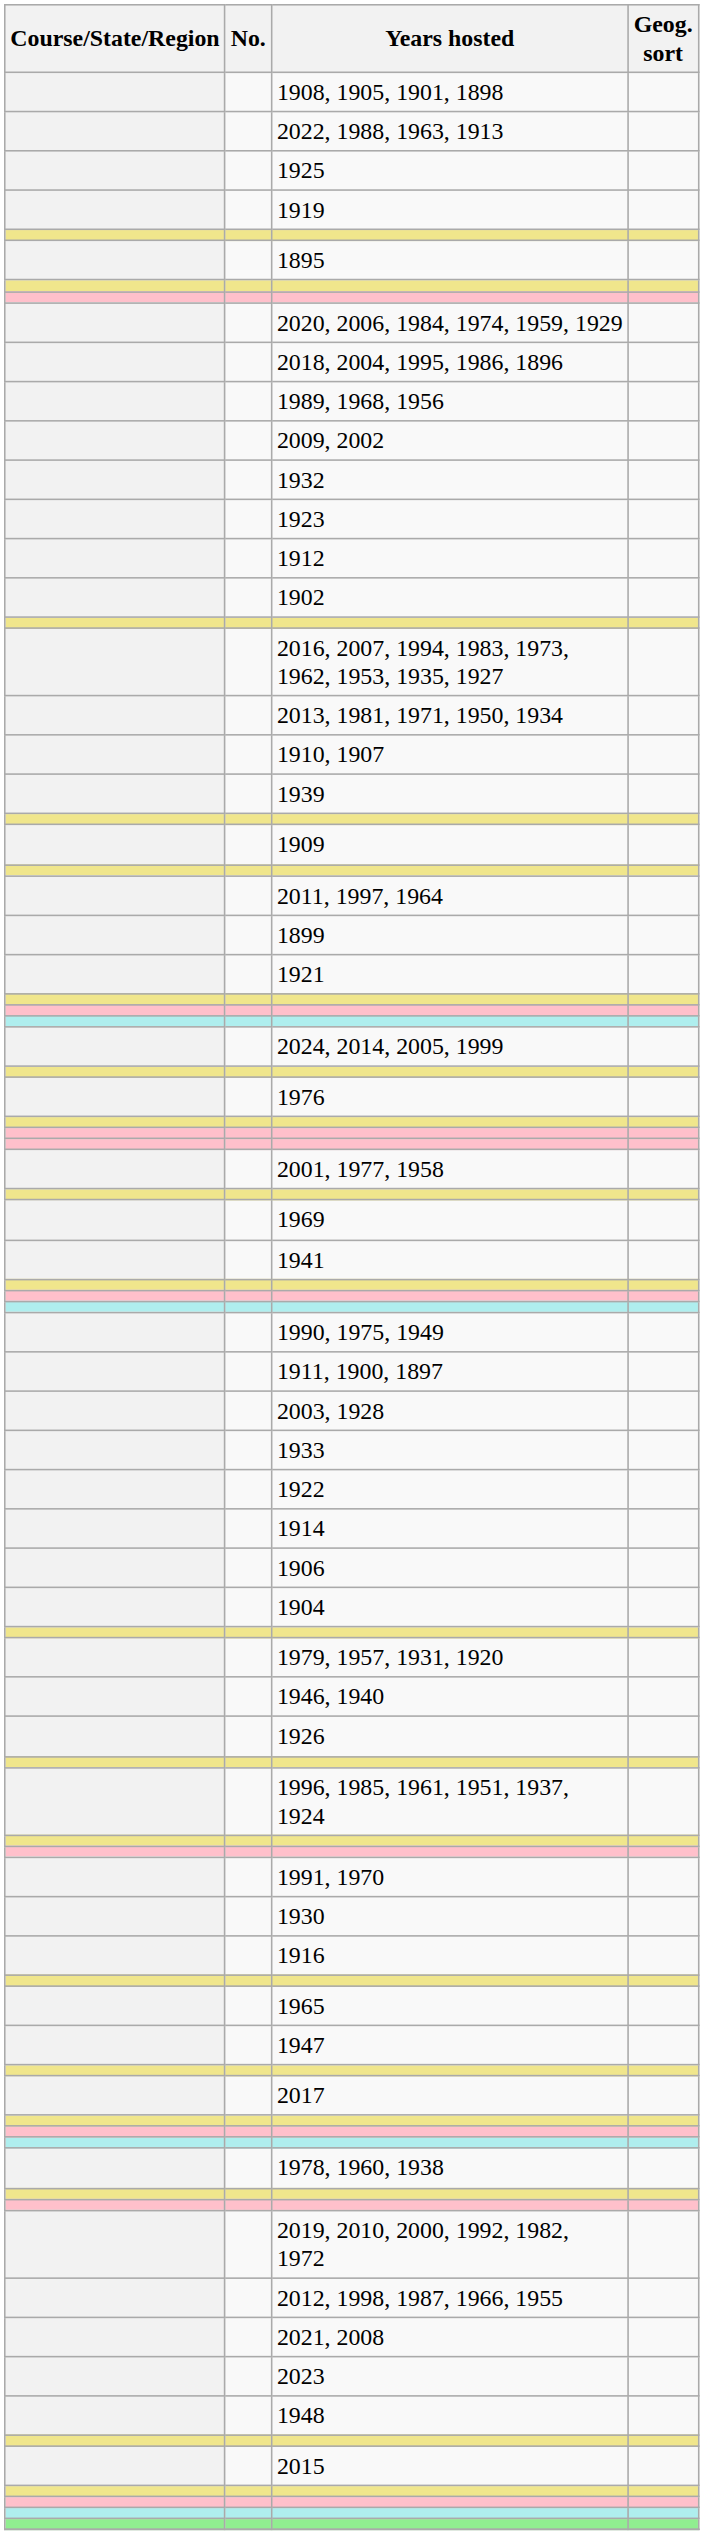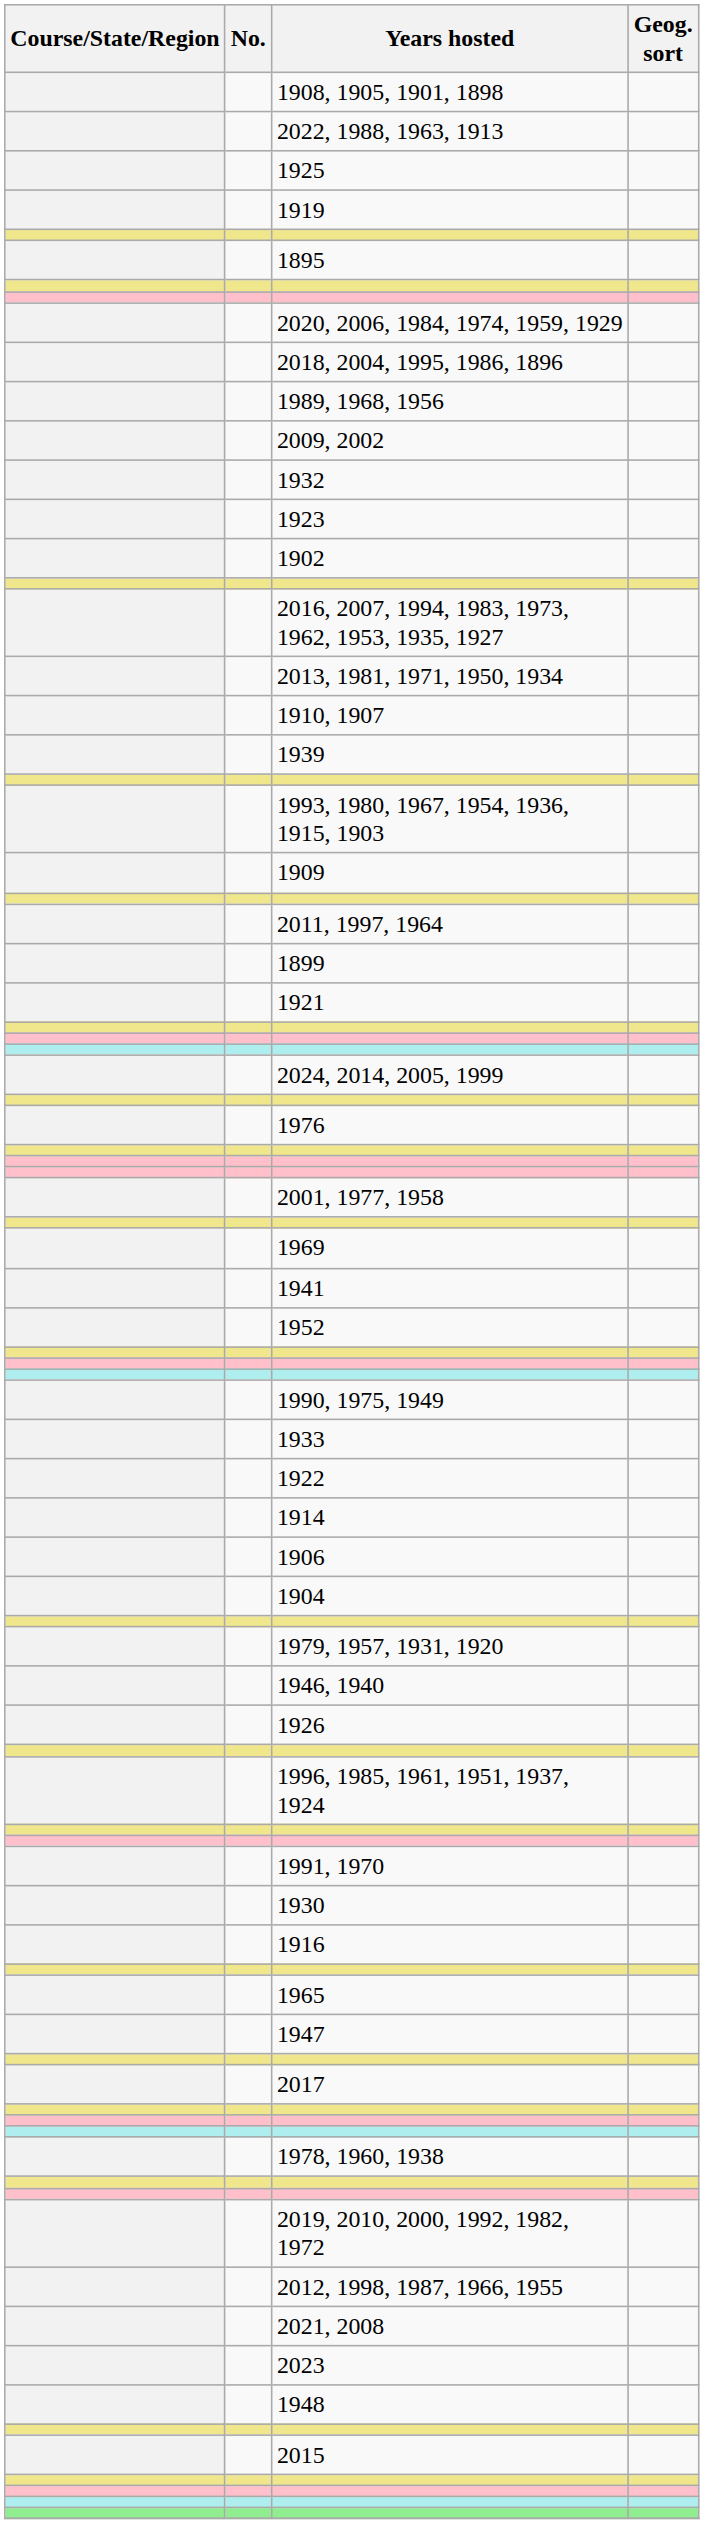- row: 1912
+ row: 1993, 1980, 1967, 1954, 1936, 1915, 1903
+ row: 1952
- row: 1911, 1900, 1897
- row: 2003, 1928
